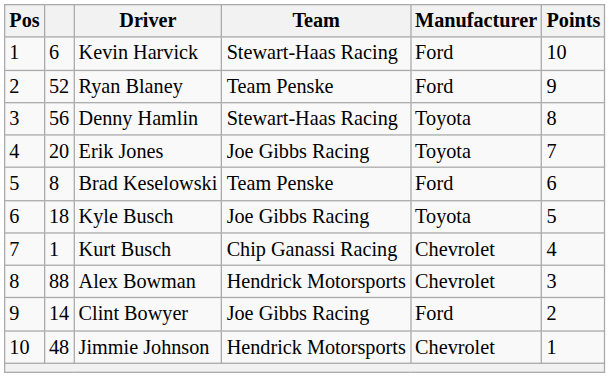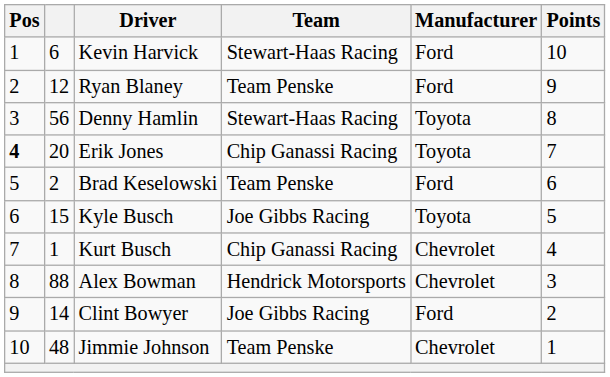Ryan Blaney | column 2: 52 -> 12
Erik Jones | Pos: normal -> bold
Erik Jones | Team: Joe Gibbs Racing -> Chip Ganassi Racing
Brad Keselowski | column 2: 8 -> 2
Kyle Busch | column 2: 18 -> 15
Jimmie Johnson | Team: Hendrick Motorsports -> Team Penske
